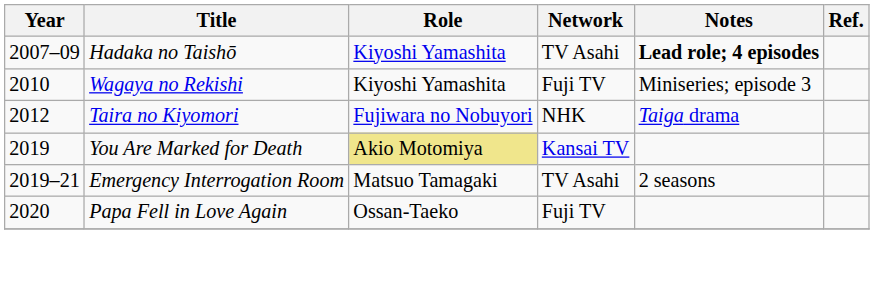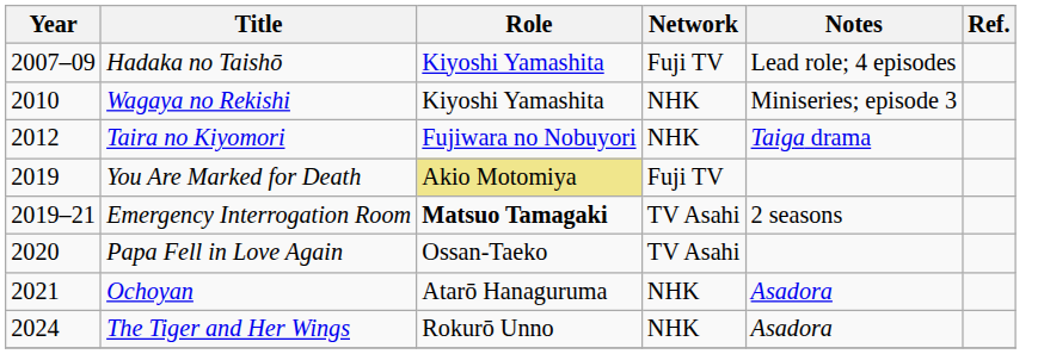Hadaka no Taishō | Network: TV Asahi -> Fuji TV
Hadaka no Taishō | Notes: bold -> normal
Wagaya no Rekishi | Network: Fuji TV -> NHK
You Are Marked for Death | Network: Kansai TV -> Fuji TV
Emergency Interrogation Room | Role: normal -> bold
Papa Fell in Love Again | Network: Fuji TV -> TV Asahi
+ row: 2021 | Ochoyan | Atarō Hanaguruma | NHK | Asadora
+ row: 2024 | The Tiger and Her Wings | Rokurō Unno | NHK | Asadora
